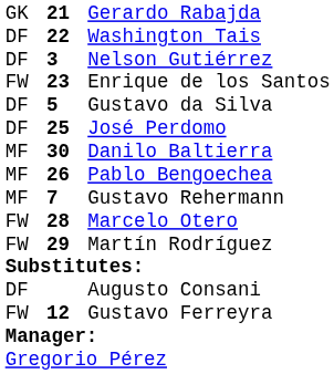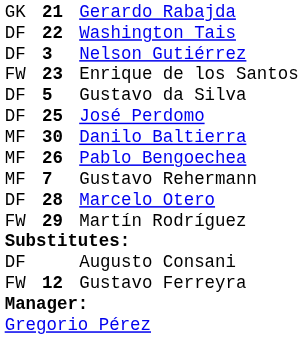Marcelo Otero | column 1: FW -> DF
